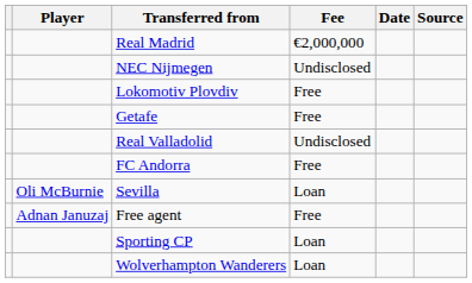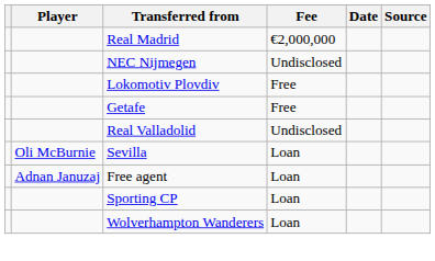- row: FC Andorra | Free
Free agent | Fee: Free -> Loan
